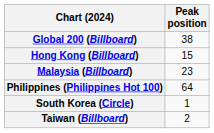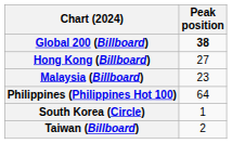Global 200 (Billboard) | Peak position: normal -> bold
Hong Kong (Billboard) | Peak position: 15 -> 27
